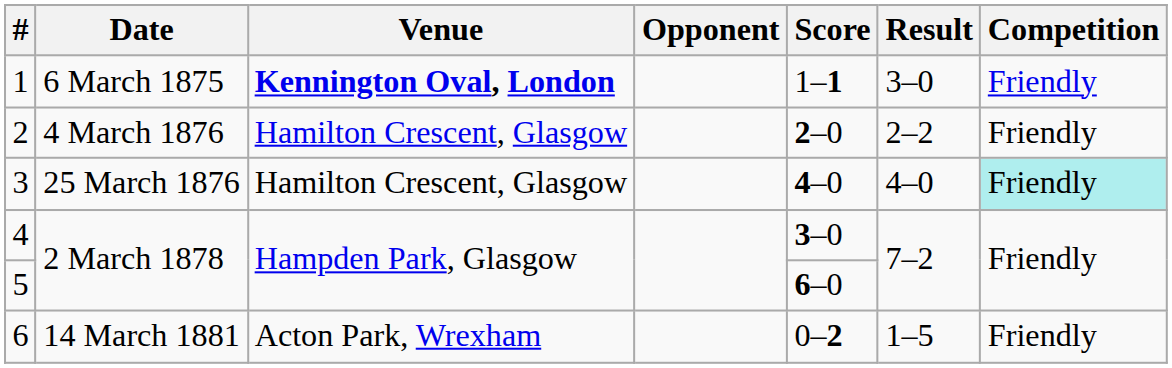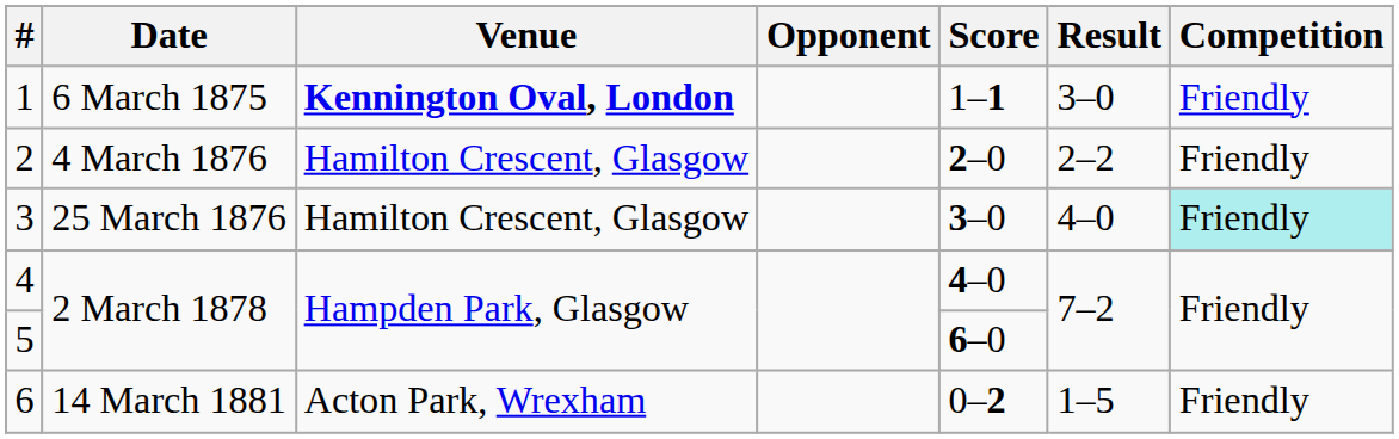3 | Score: 4–0 -> 3–0
4 | Score: 3–0 -> 4–0
